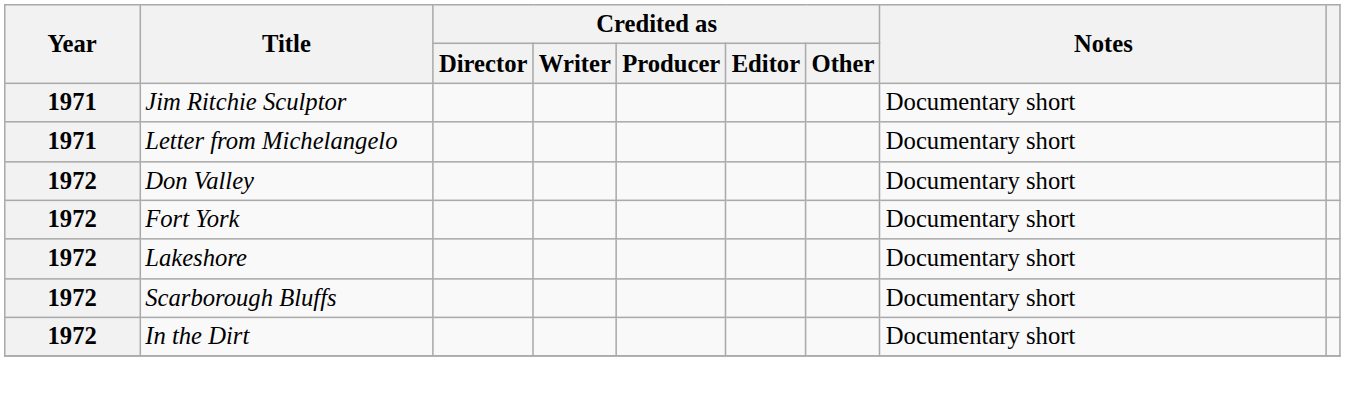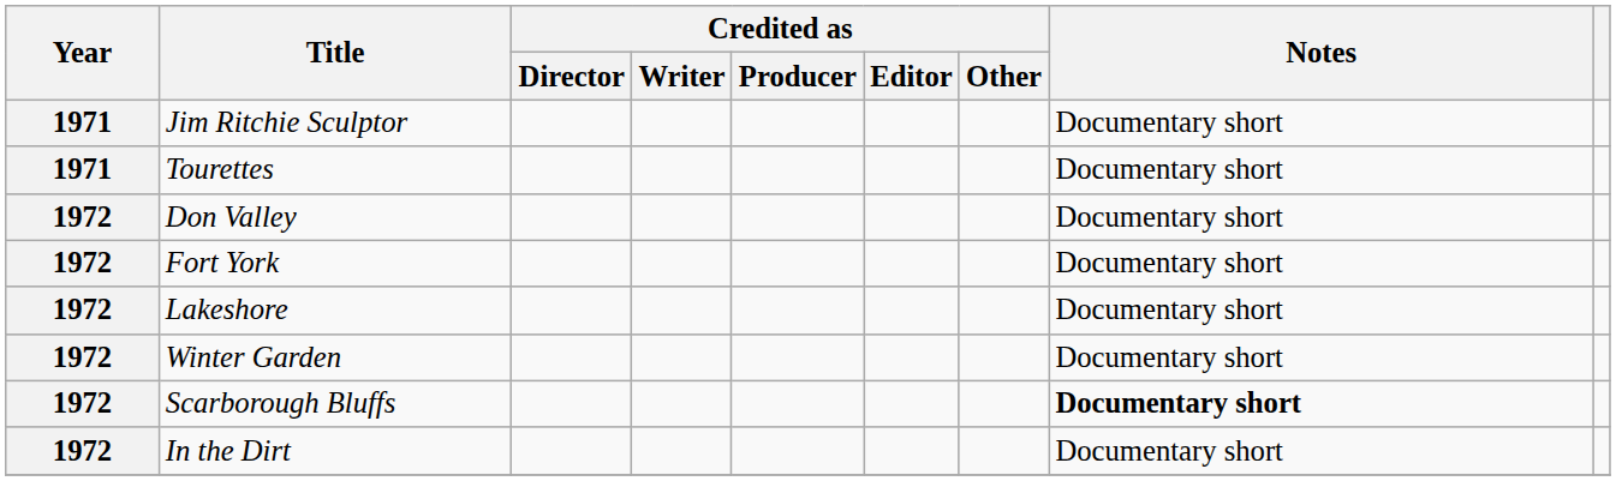- row: 1971 | Letter from Michelangelo | Documentary short
+ row: 1971 | Tourettes | Documentary short
+ row: 1972 | Winter Garden | Documentary short
Scarborough Bluffs | Notes: normal -> bold
